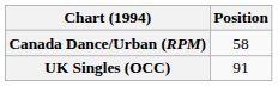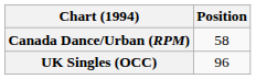UK Singles (OCC) | Position: 91 -> 96
